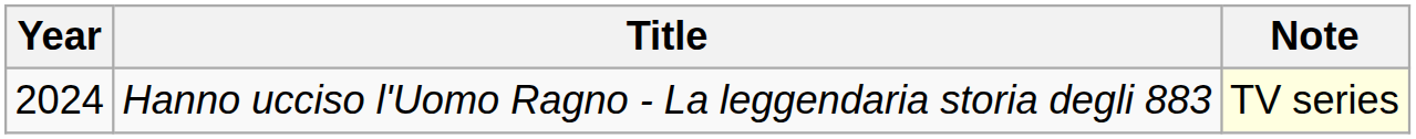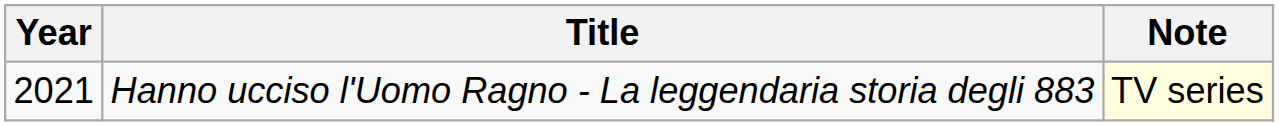Hanno ucciso l'Uomo Ragno - La leggendaria storia degli 883 | Year: 2024 -> 2021
